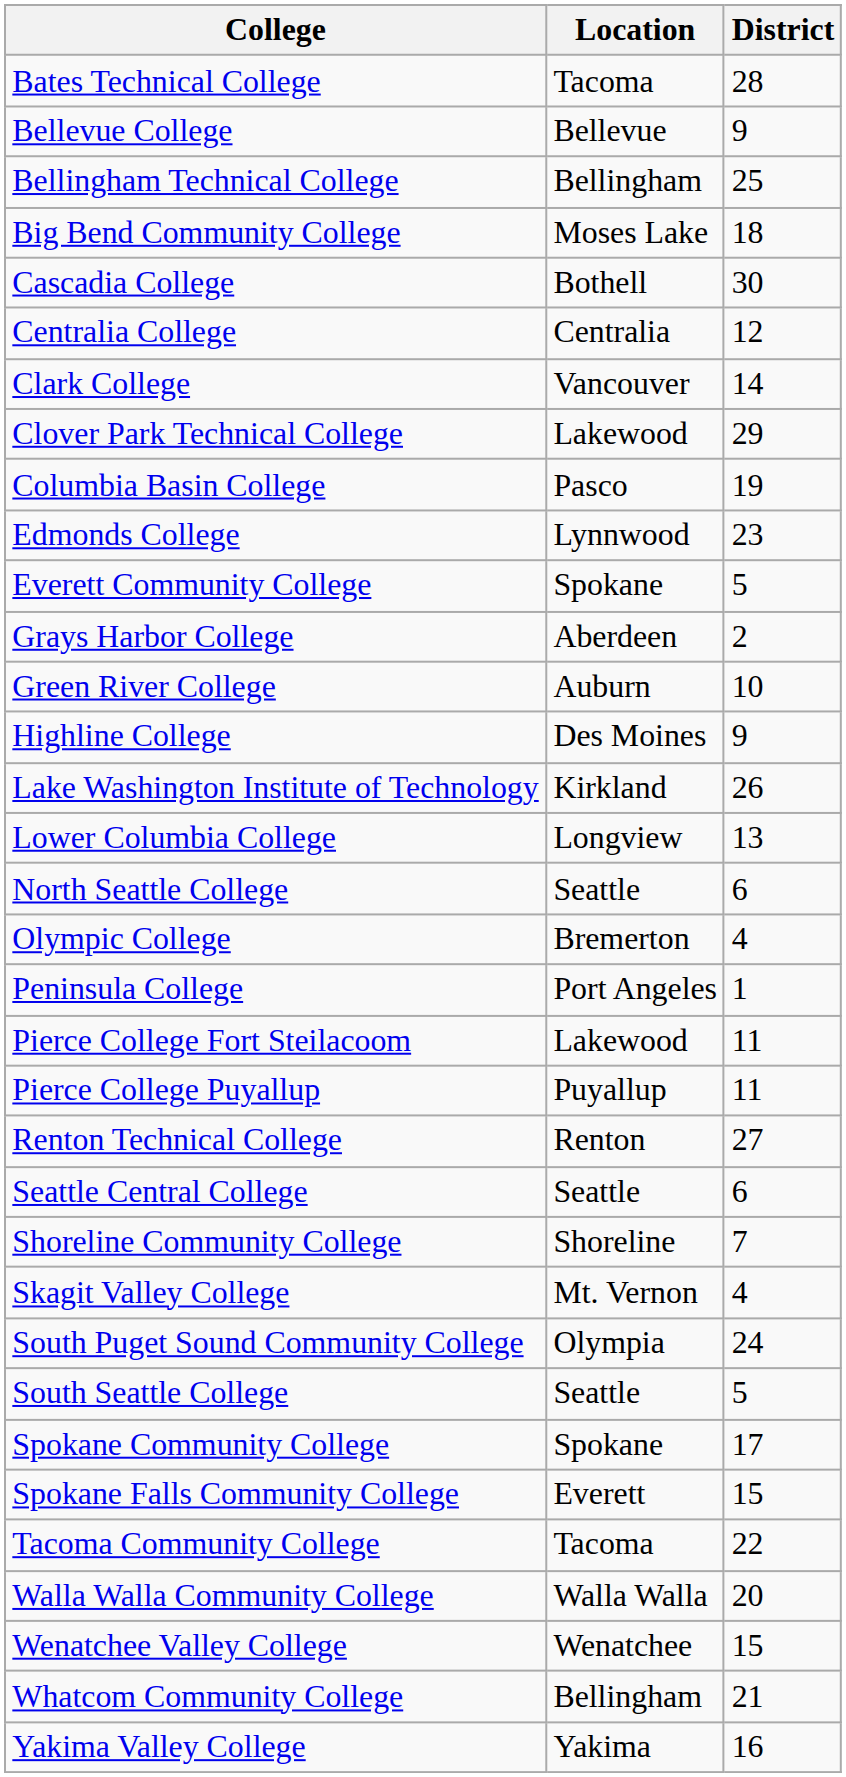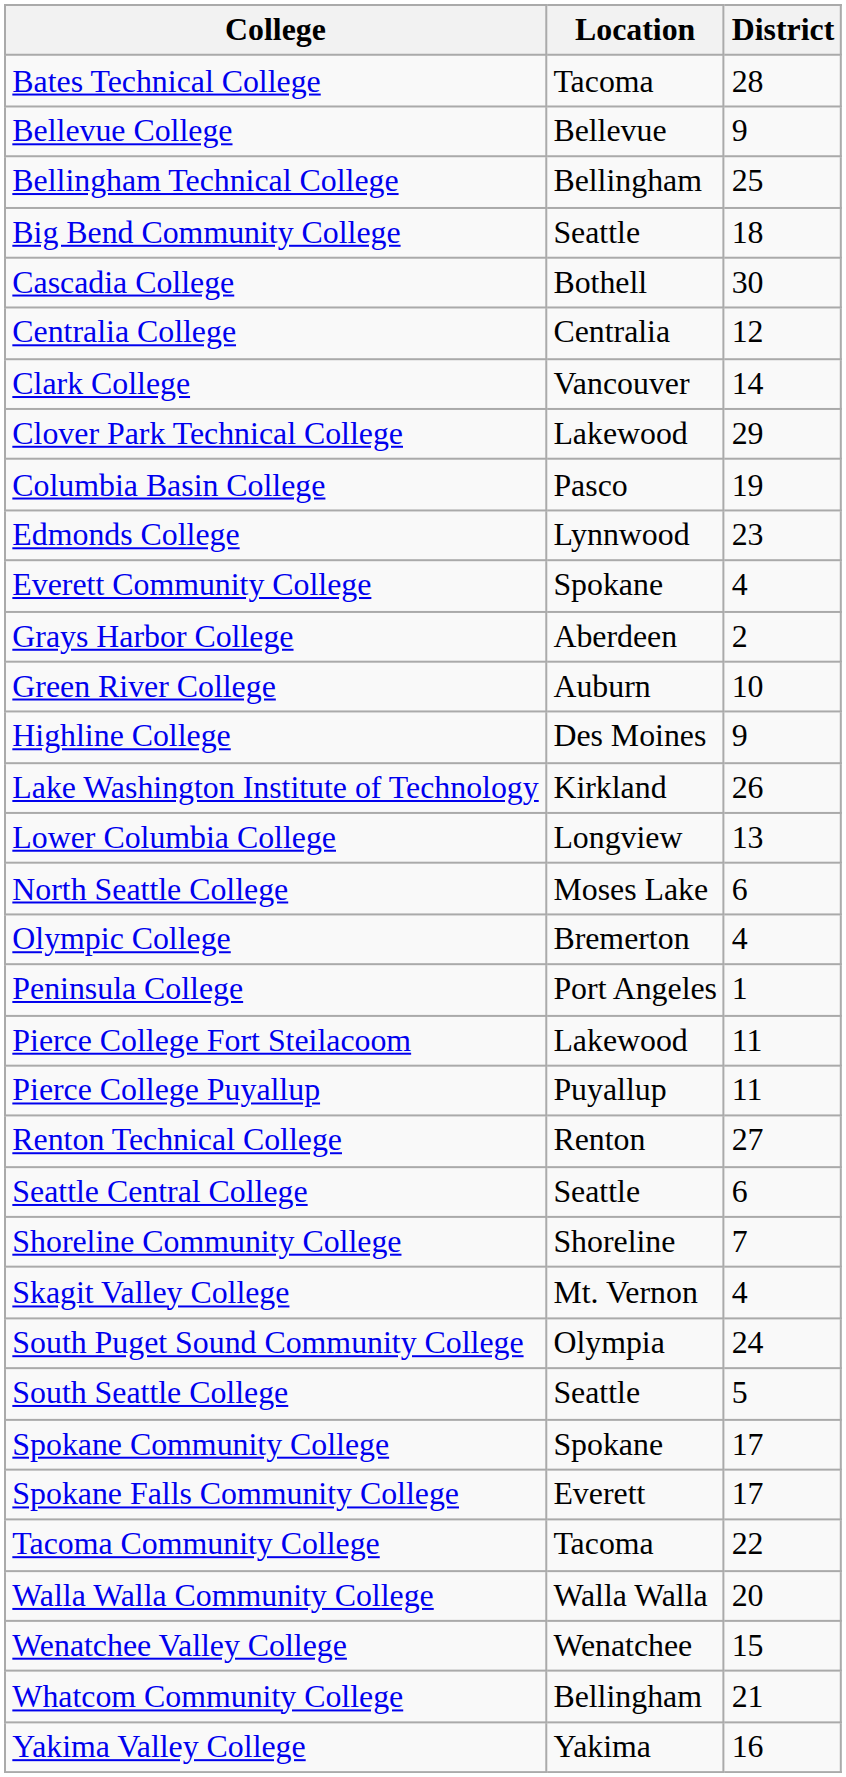Big Bend Community College | Location: Moses Lake -> Seattle
Everett Community College | District: 5 -> 4
North Seattle College | Location: Seattle -> Moses Lake
Spokane Falls Community College | District: 15 -> 17
